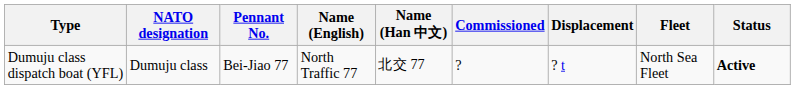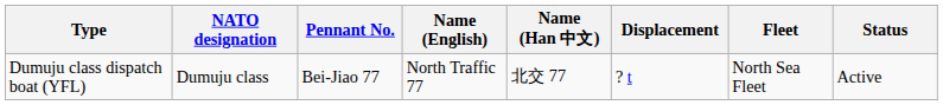- column: Commissioned | ?
Dumuju class dispatch boat (YFL) | Status: bold -> normal
